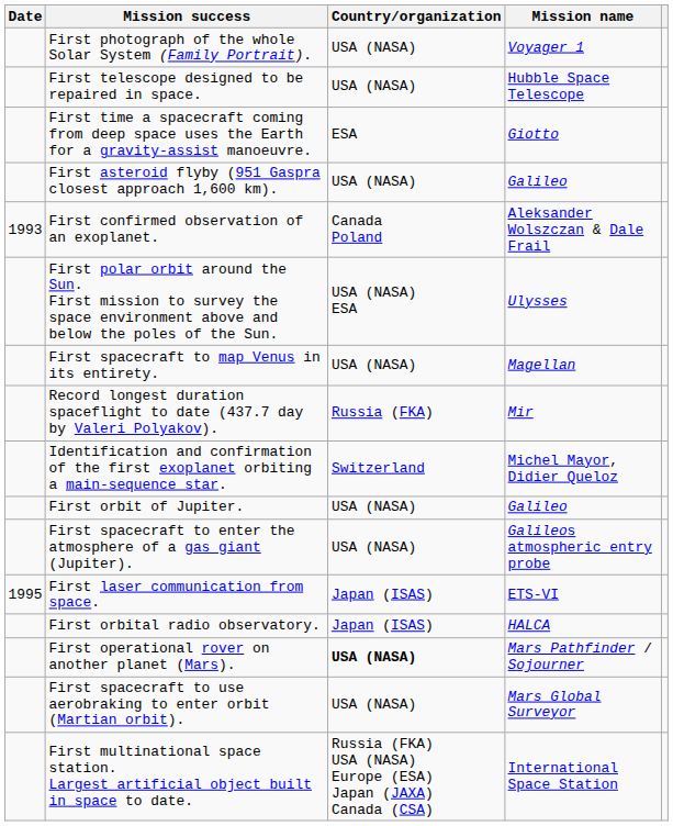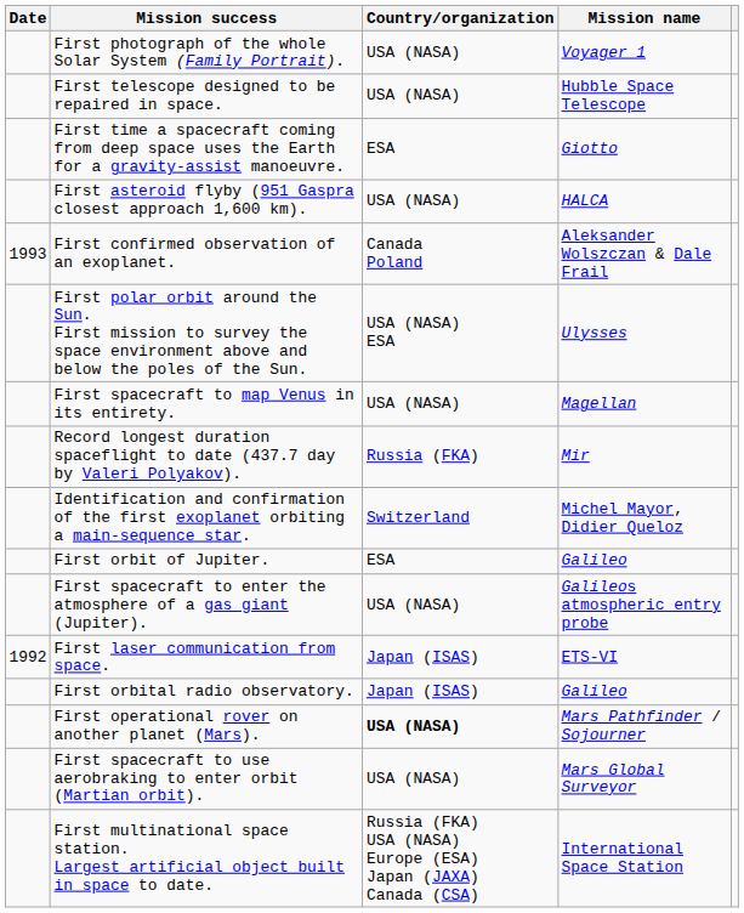First asteroid flyby (951 Gaspra closest approach 1,600 km). | Mission name: Galileo -> HALCA
First orbit of Jupiter. | Country/organization: USA (NASA) -> ESA
First laser communication from space. | Date: 1995 -> 1992
First orbital radio observatory. | Mission name: HALCA -> Galileo
